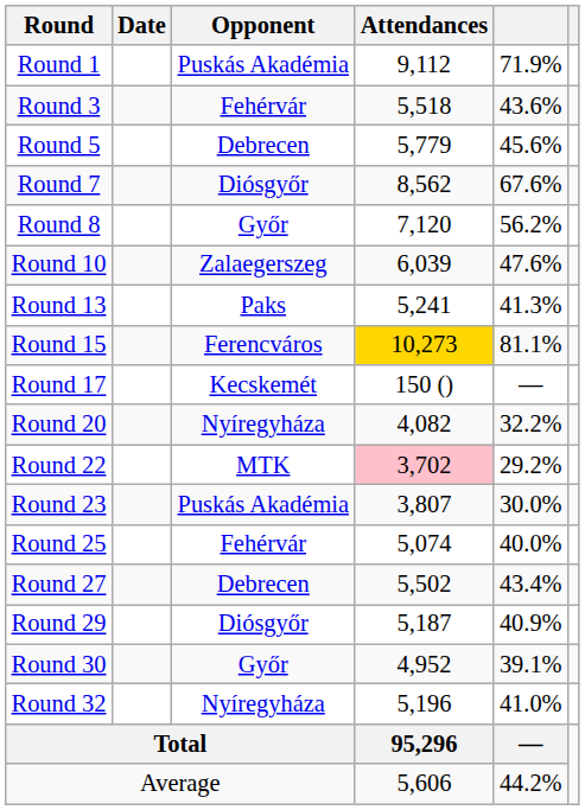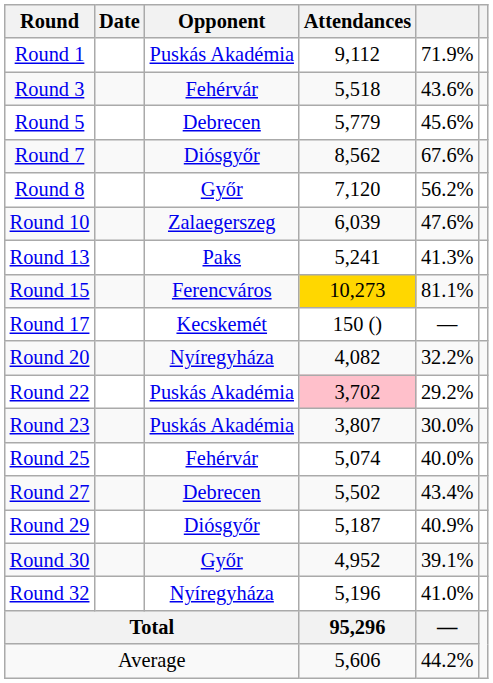Round 22 | Opponent: MTK -> Puskás Akadémia
